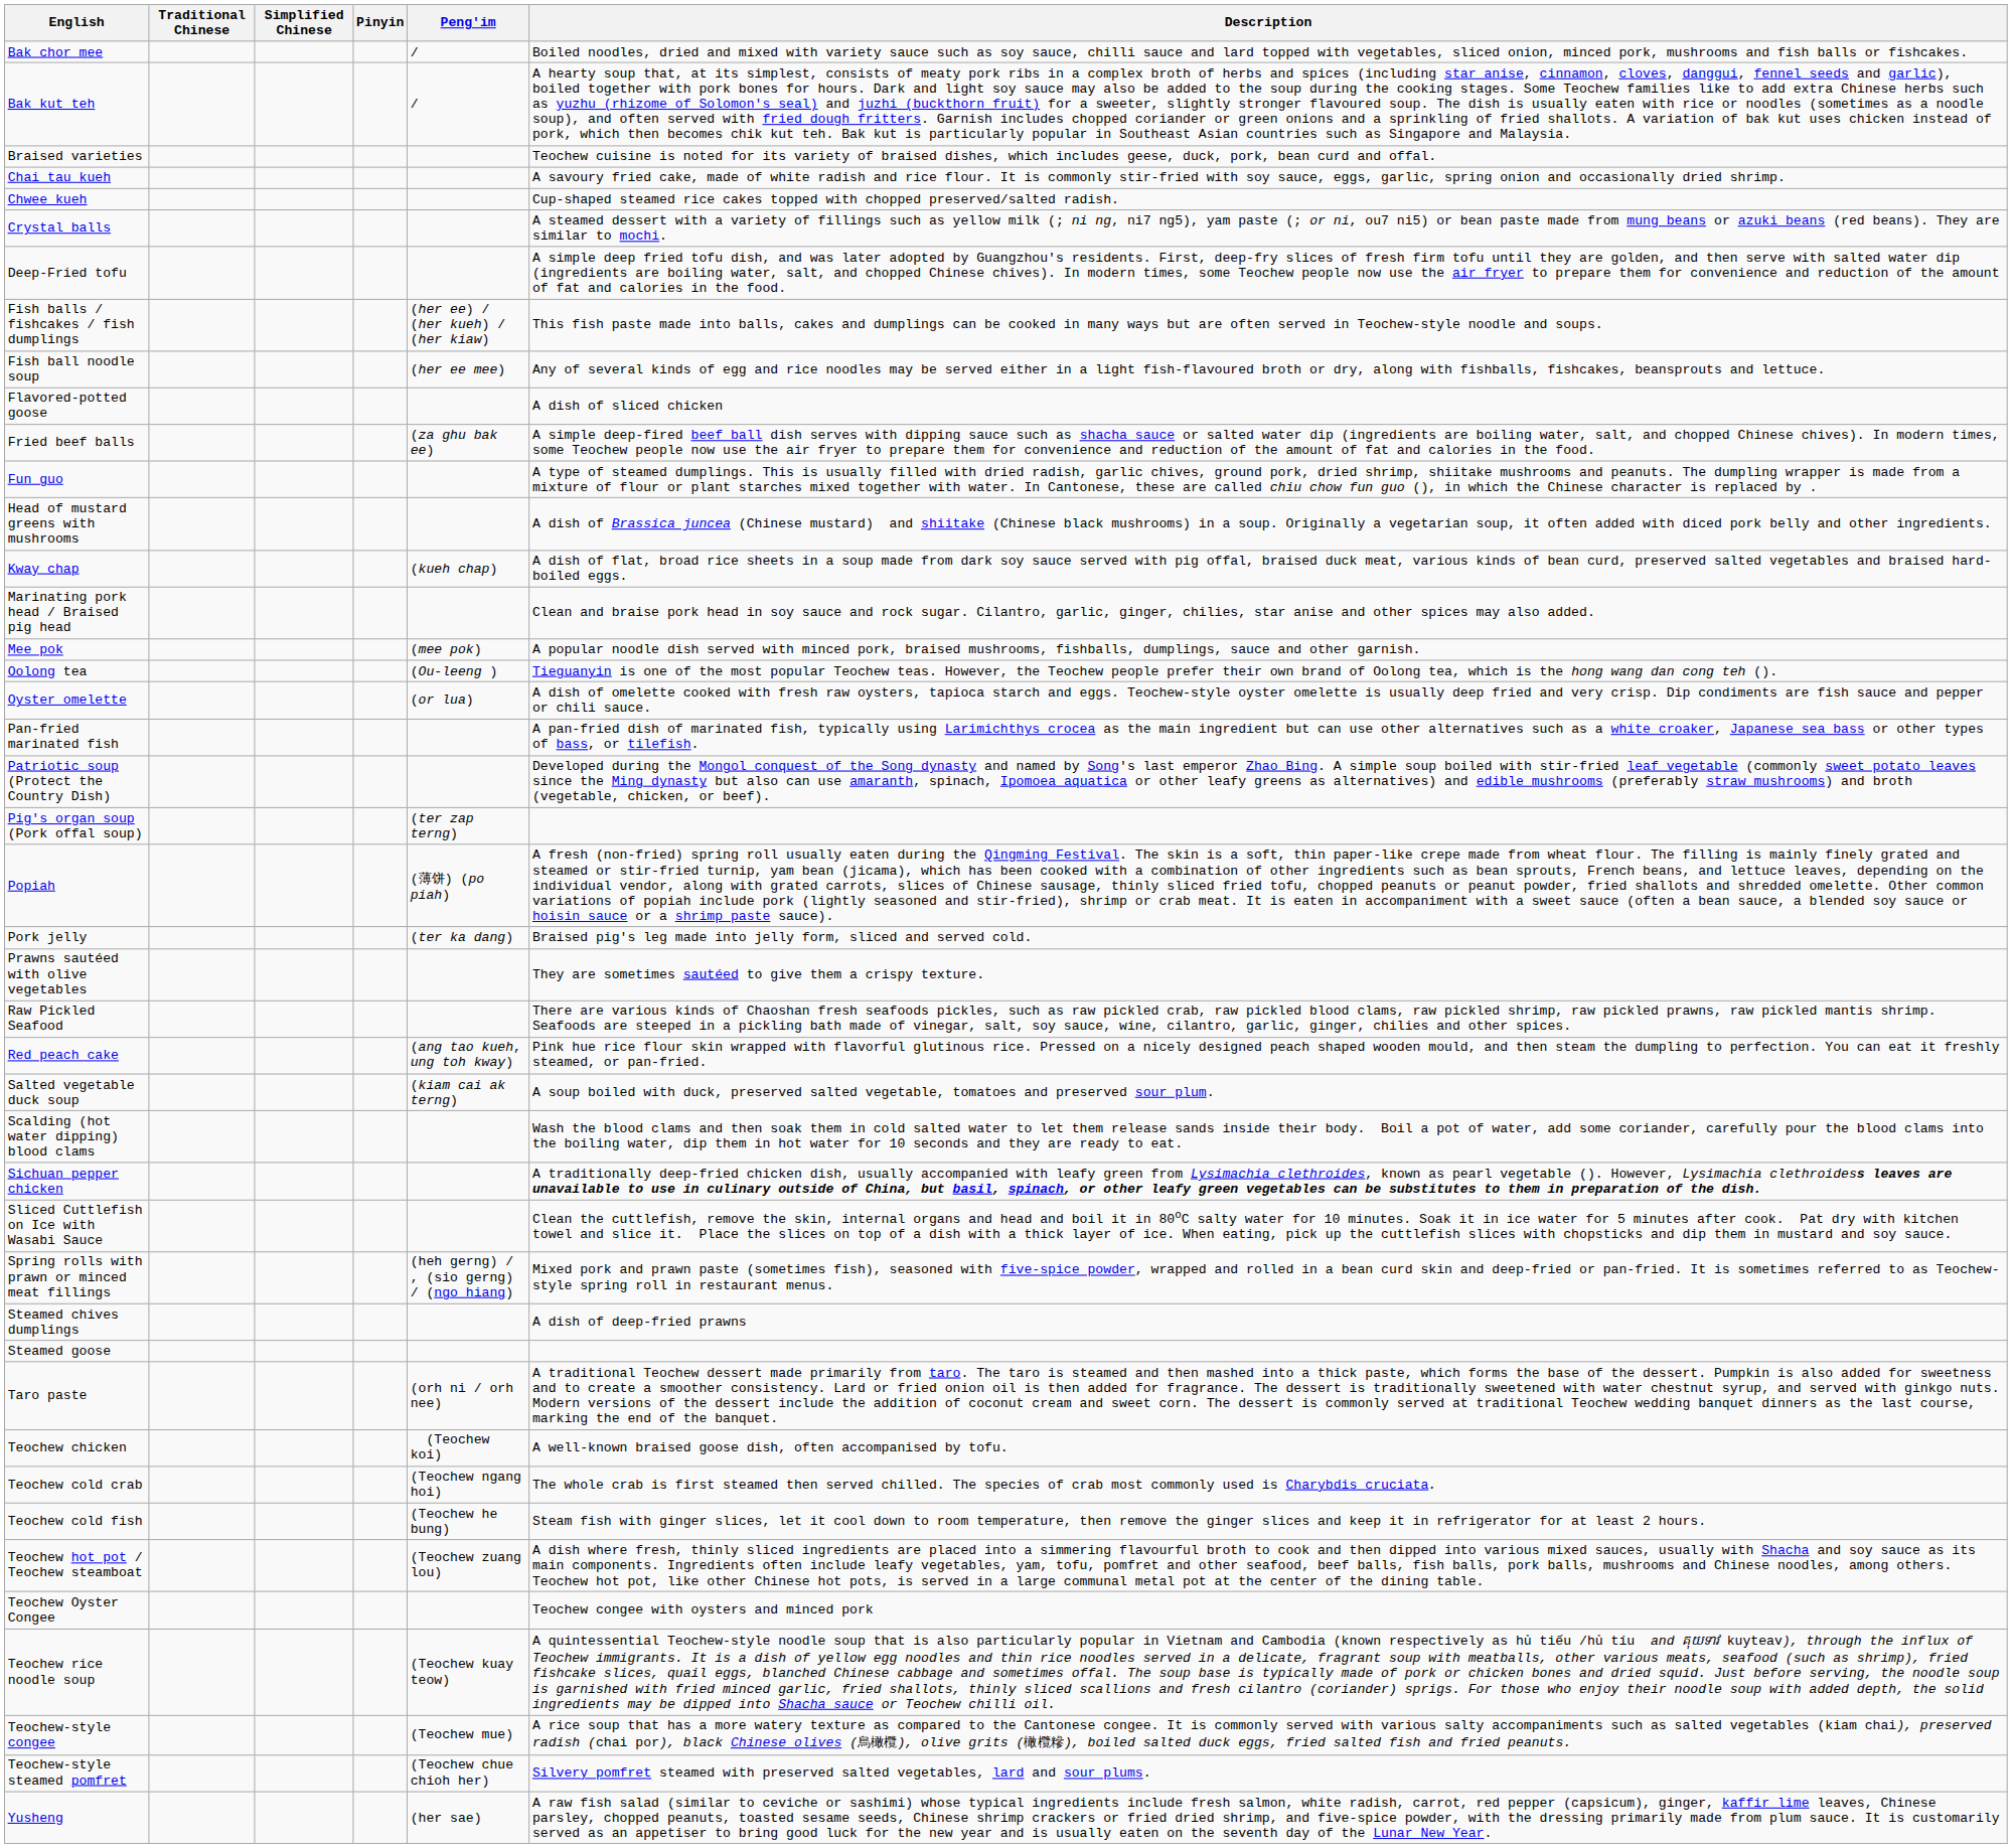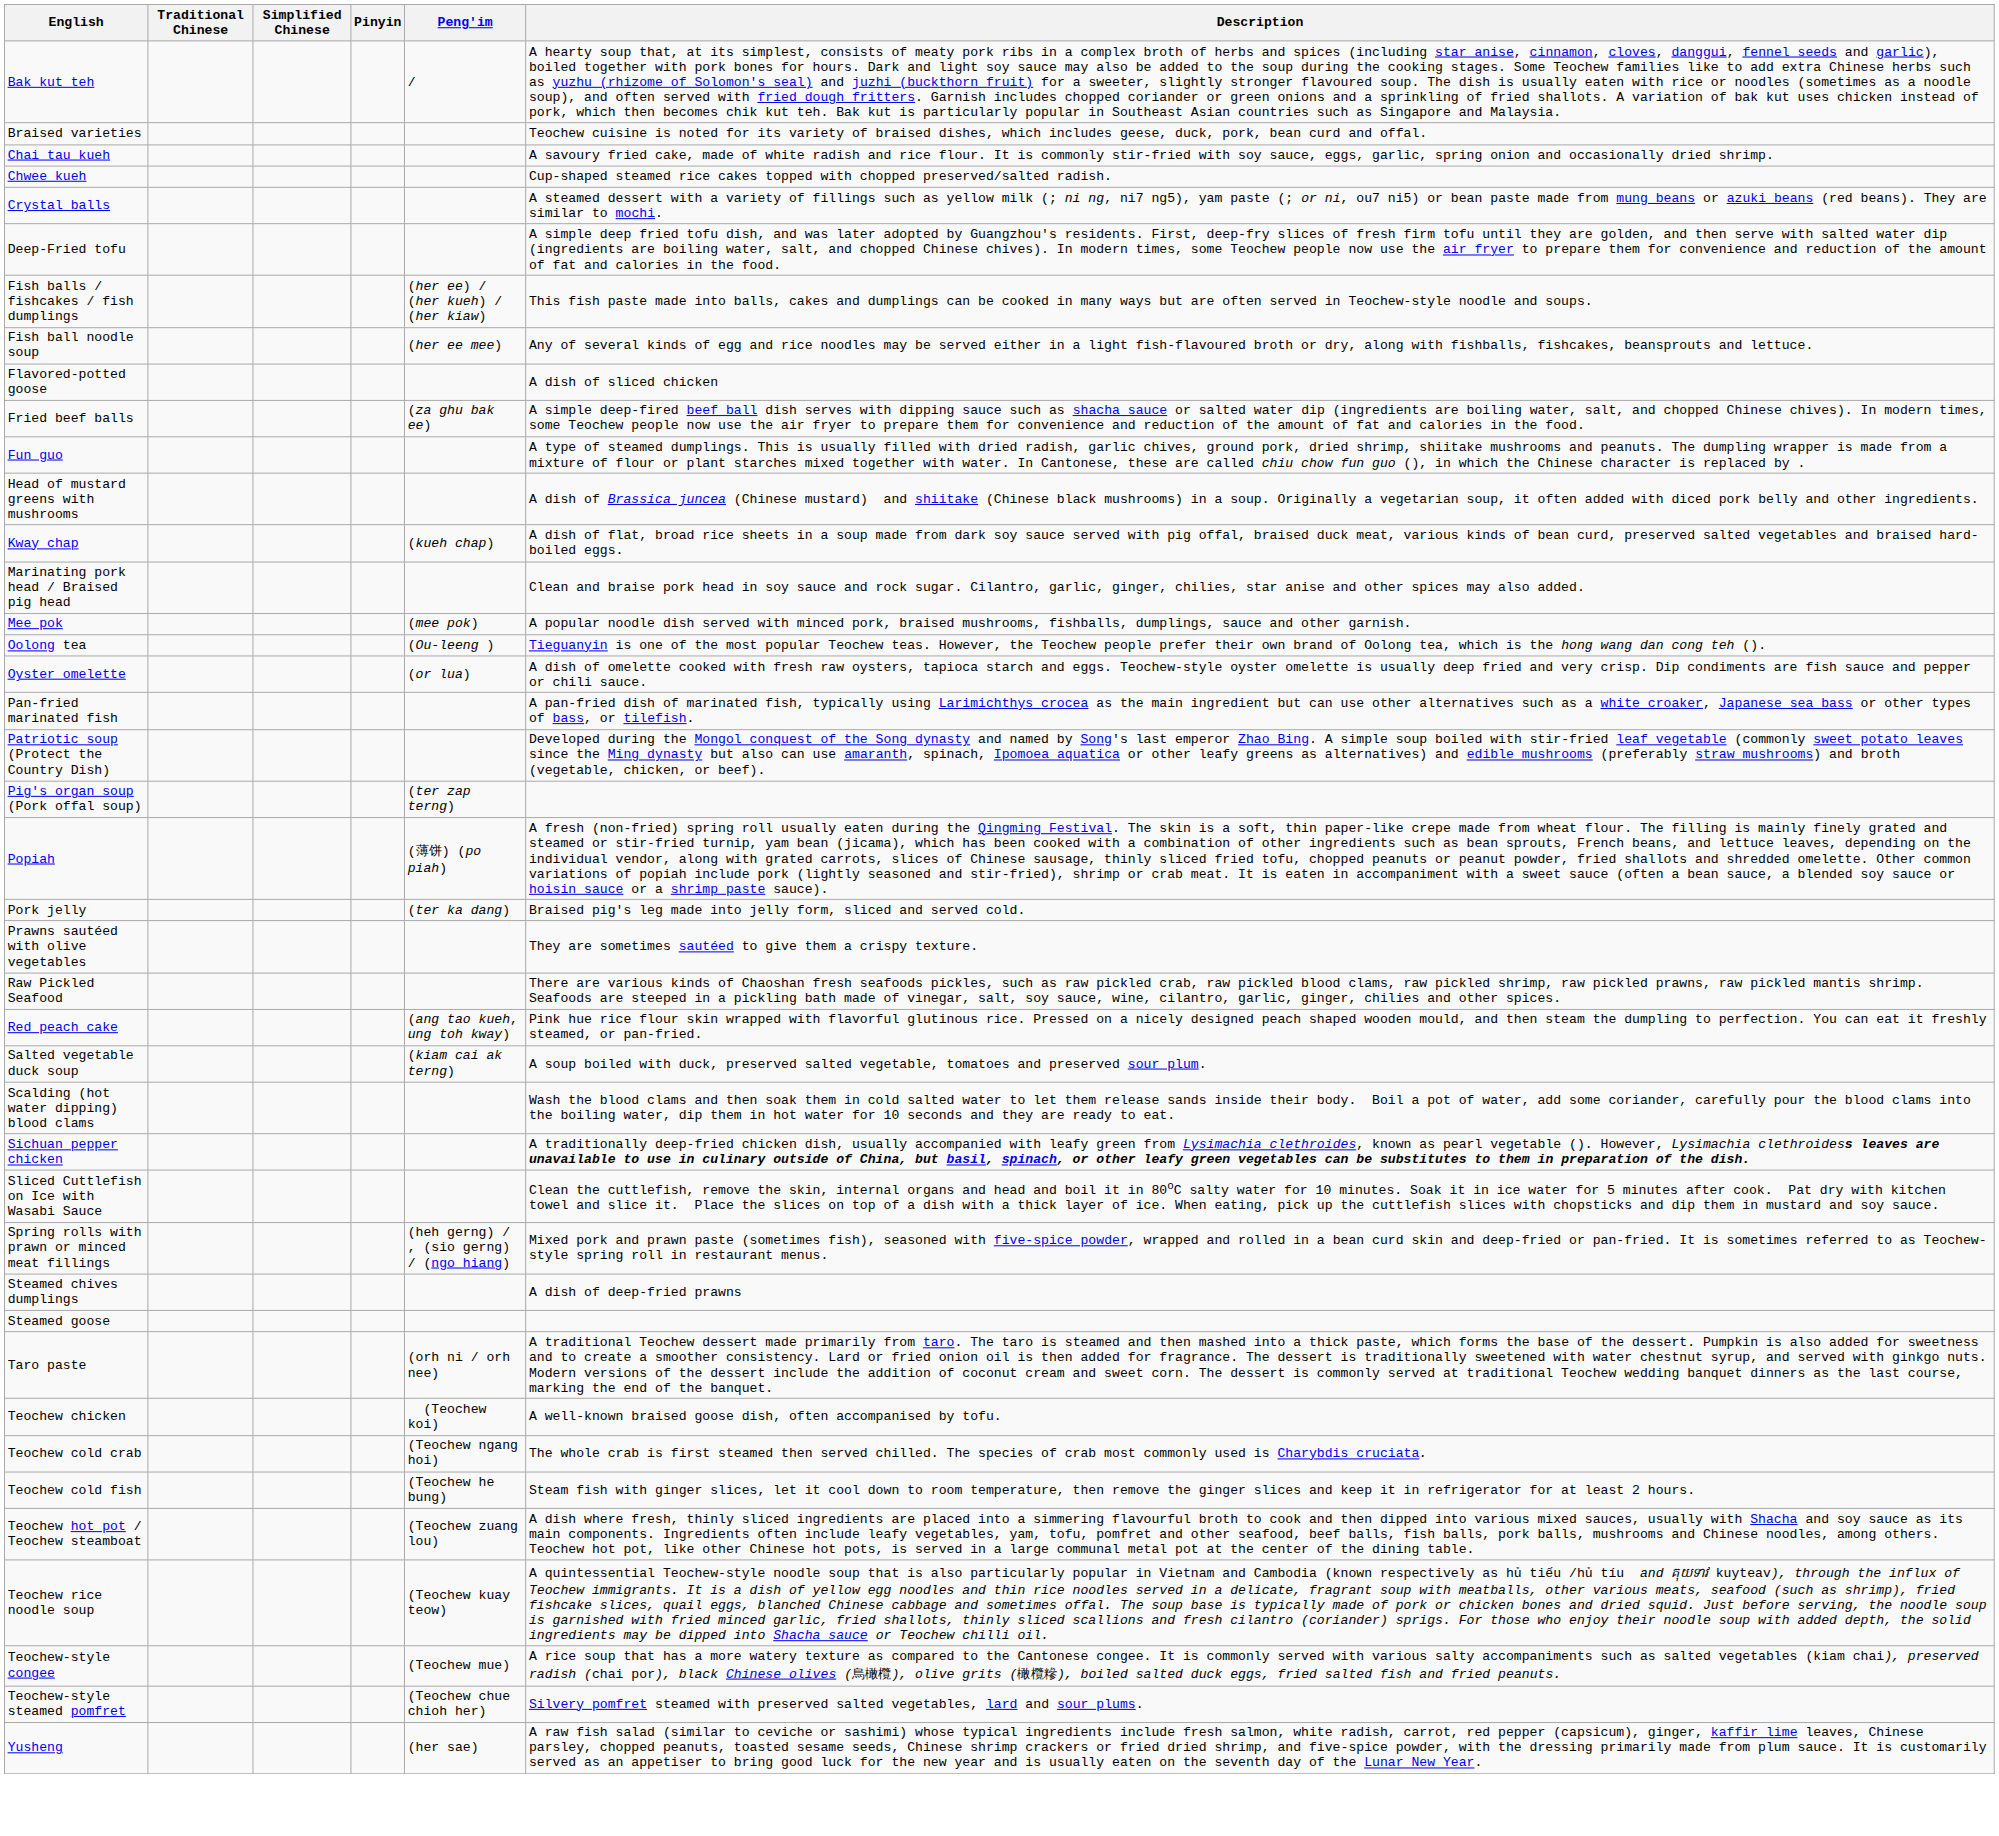- row: Bak chor mee | / | Boiled noodles, dried and mixed with variety sauce such as soy sauce, chilli sauce and lard topped with vegetables, sliced onion, minced pork, mushrooms and fish balls or fishcakes.
- row: Teochew Oyster Congee | Teochew congee with oysters and minced pork
